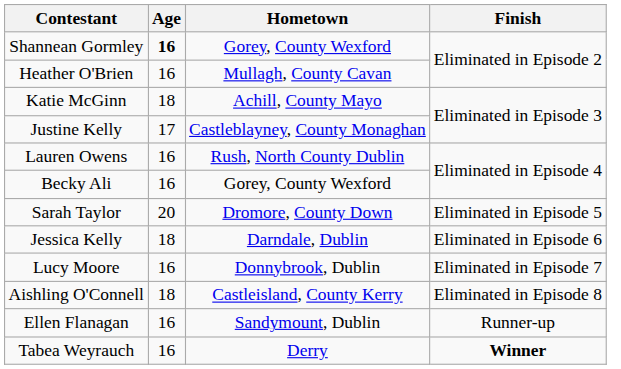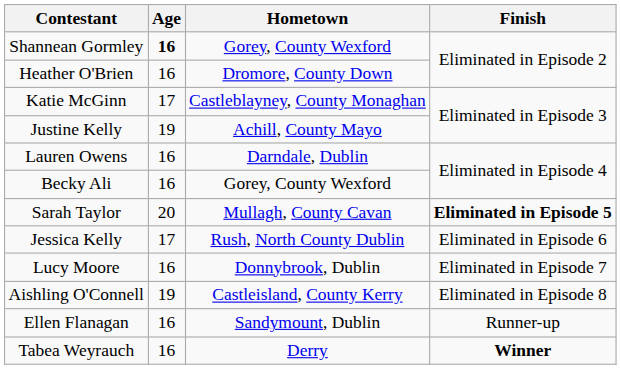Heather O'Brien | Hometown: Mullagh, County Cavan -> Dromore, County Down
Katie McGinn | Age: 18 -> 17
Katie McGinn | Hometown: Achill, County Mayo -> Castleblayney, County Monaghan
Justine Kelly | Age: 17 -> 19
Justine Kelly | Hometown: Castleblayney, County Monaghan -> Achill, County Mayo
Lauren Owens | Hometown: Rush, North County Dublin -> Darndale, Dublin
Sarah Taylor | Hometown: Dromore, County Down -> Mullagh, County Cavan
Sarah Taylor | Finish: normal -> bold
Jessica Kelly | Age: 18 -> 17
Jessica Kelly | Hometown: Darndale, Dublin -> Rush, North County Dublin
Aishling O'Connell | Age: 18 -> 19
